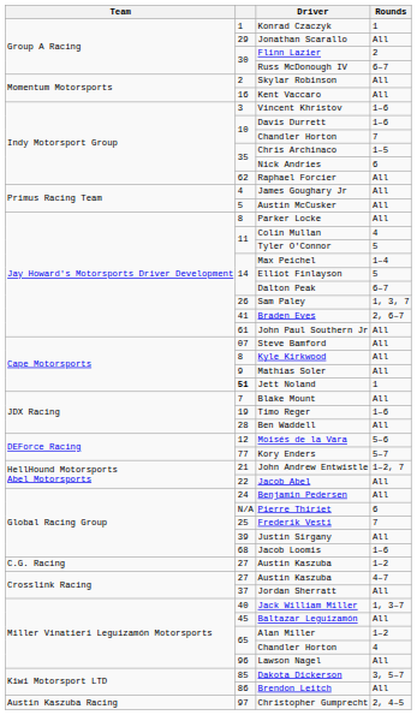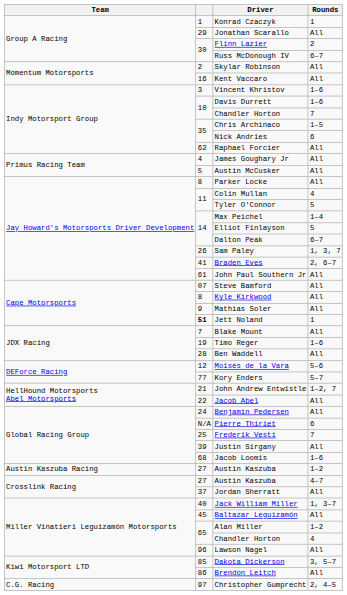Austin Kaszuba / 1–2 | Team: C.G. Racing -> Austin Kaszuba Racing
Christopher Gumprecht | Team: Austin Kaszuba Racing -> C.G. Racing
